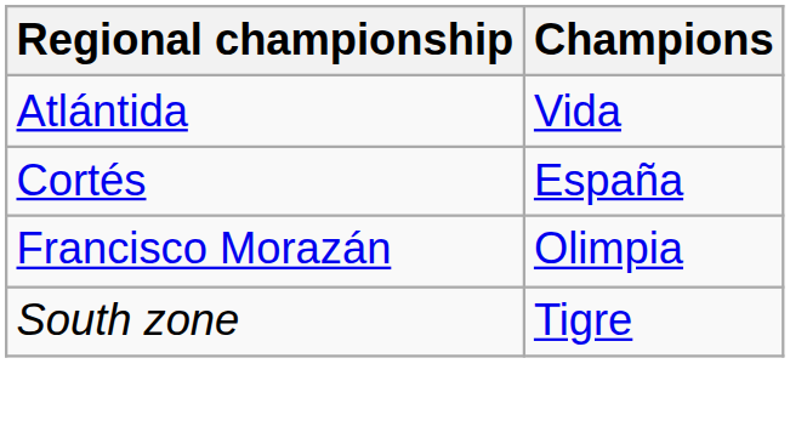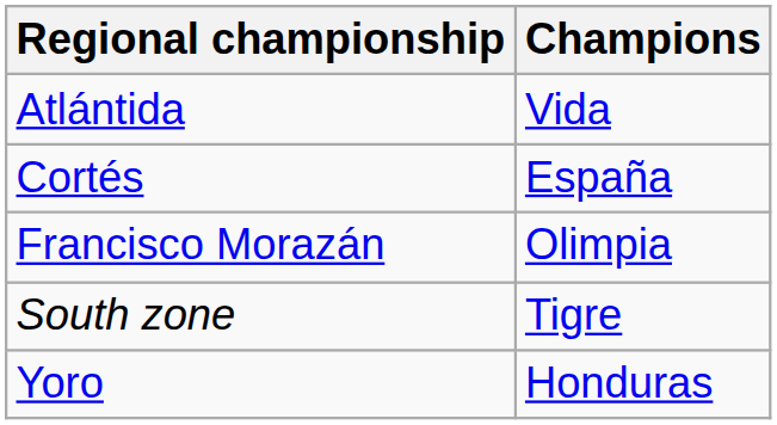+ row: Yoro | Honduras
